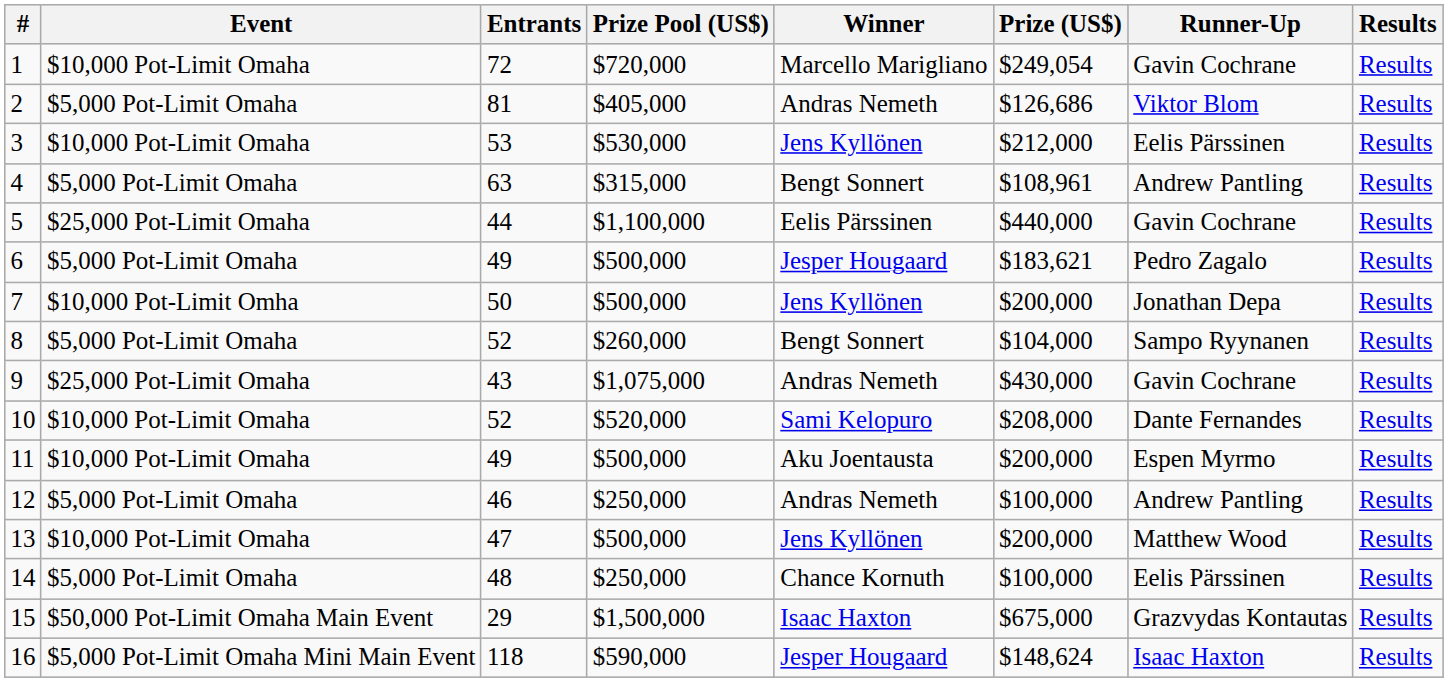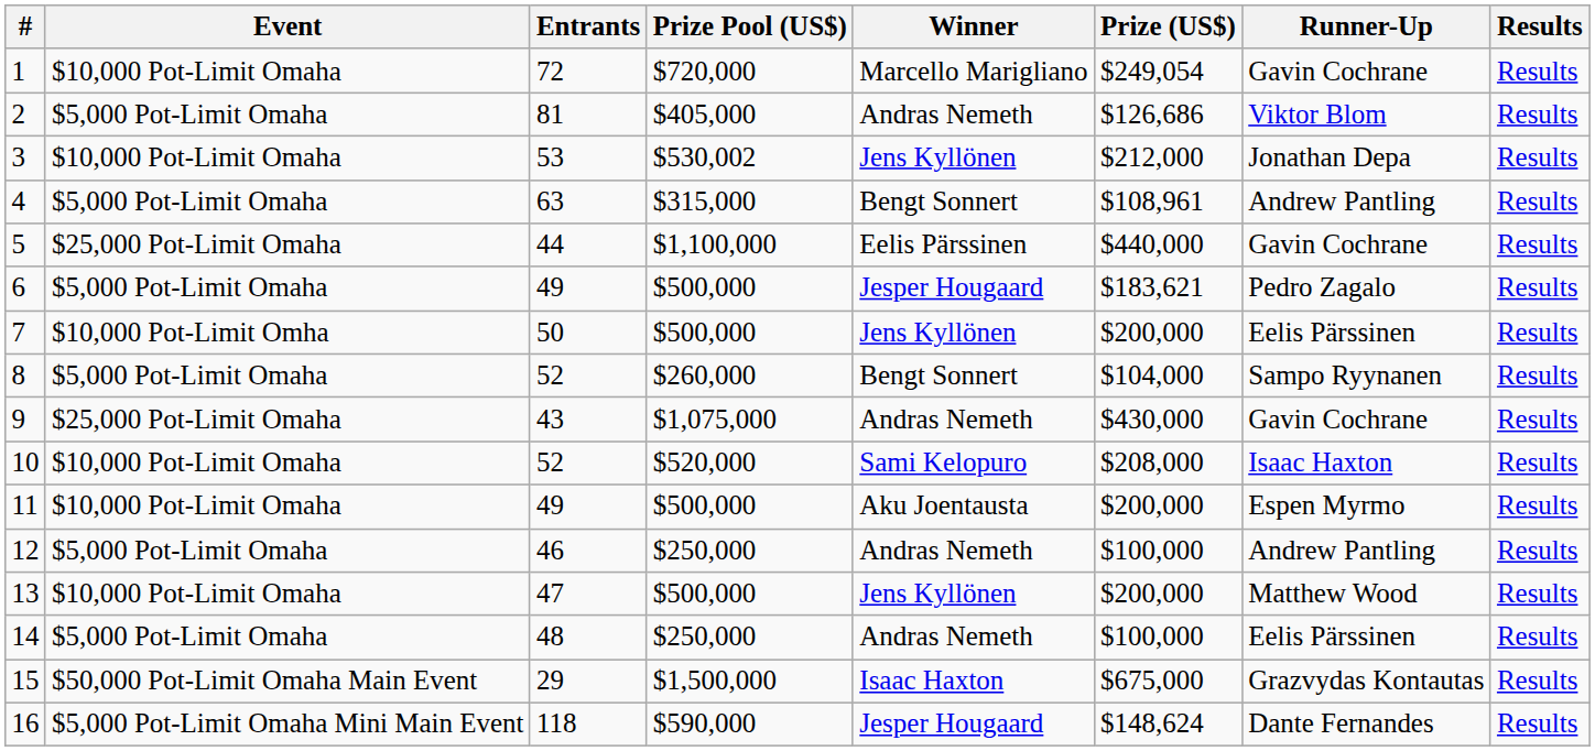3 | Prize Pool (US$): $530,000 -> $530,002
3 | Runner-Up: Eelis Pärssinen -> Jonathan Depa
7 | Runner-Up: Jonathan Depa -> Eelis Pärssinen
10 | Runner-Up: Dante Fernandes -> Isaac Haxton
14 | Winner: Chance Kornuth -> Andras Nemeth
16 | Runner-Up: Isaac Haxton -> Dante Fernandes
